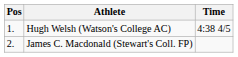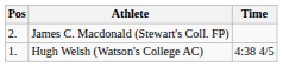rows swapped: Hugh Welsh (Watson's College AC) <-> James C. Macdonald (Stewart's Coll. FP)
